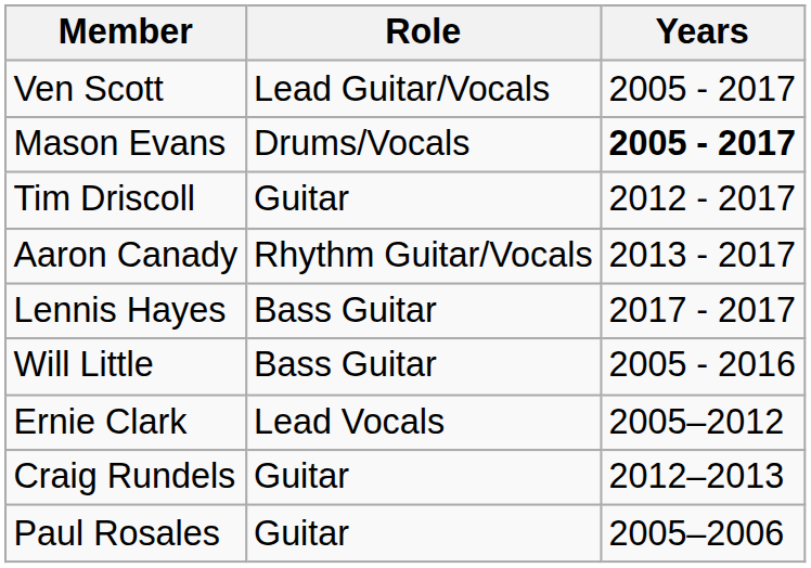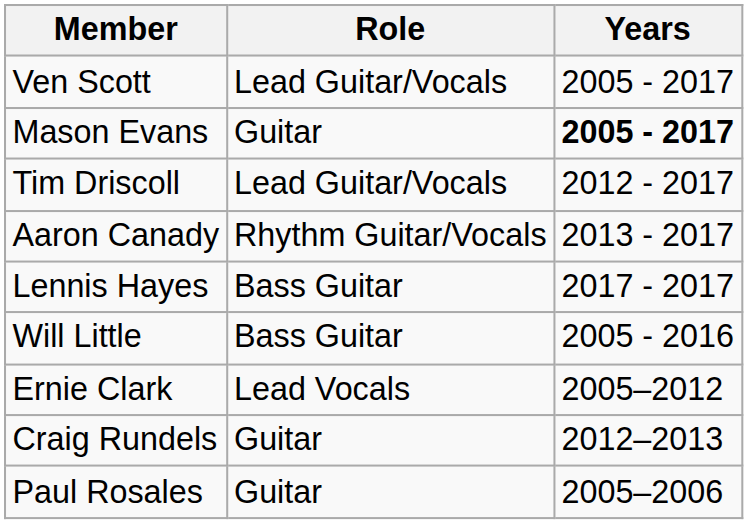Mason Evans | Role: Drums/Vocals -> Guitar
Tim Driscoll | Role: Guitar -> Lead Guitar/Vocals
